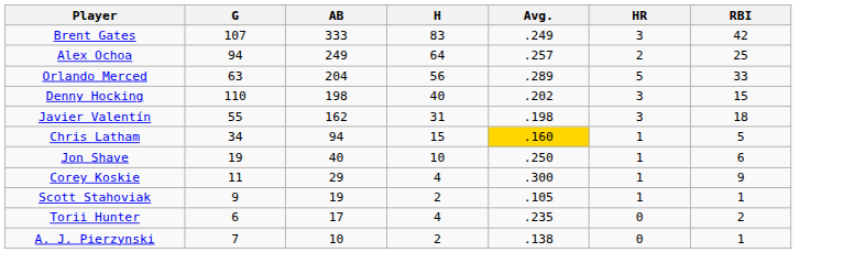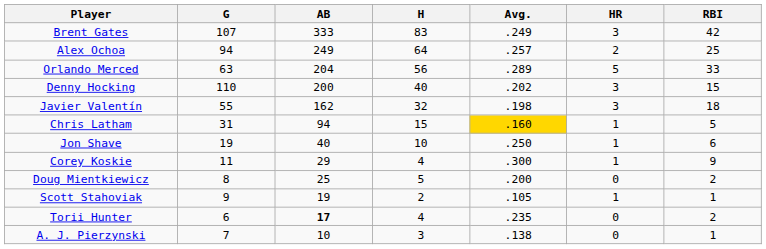Denny Hocking | AB: 198 -> 200
Javier Valentín | H: 31 -> 32
Chris Latham | G: 34 -> 31
+ row: Doug Mientkiewicz | 8 | 25 | 5 | .200 | 0 | 2
Torii Hunter | AB: normal -> bold
A. J. Pierzynski | H: 2 -> 3
